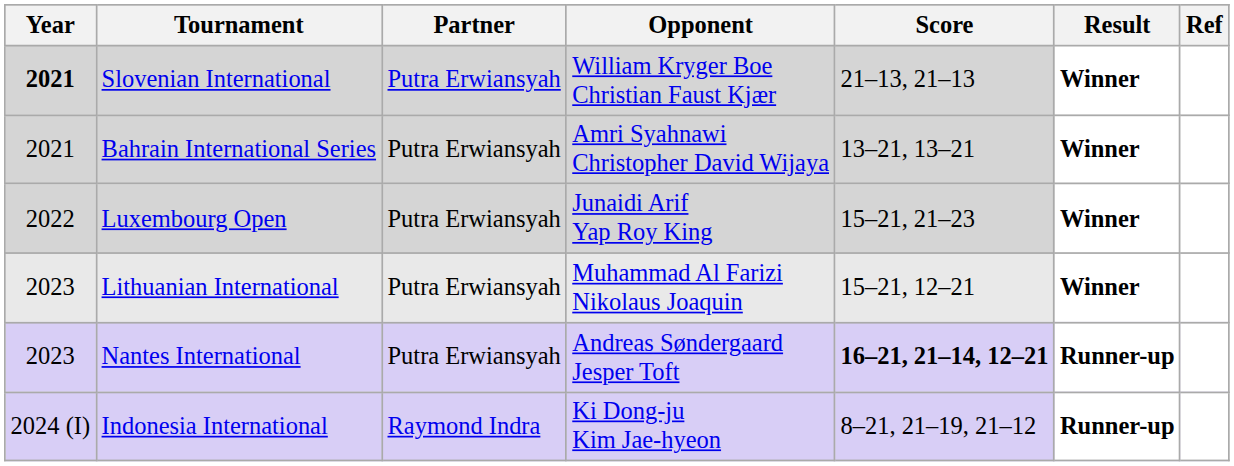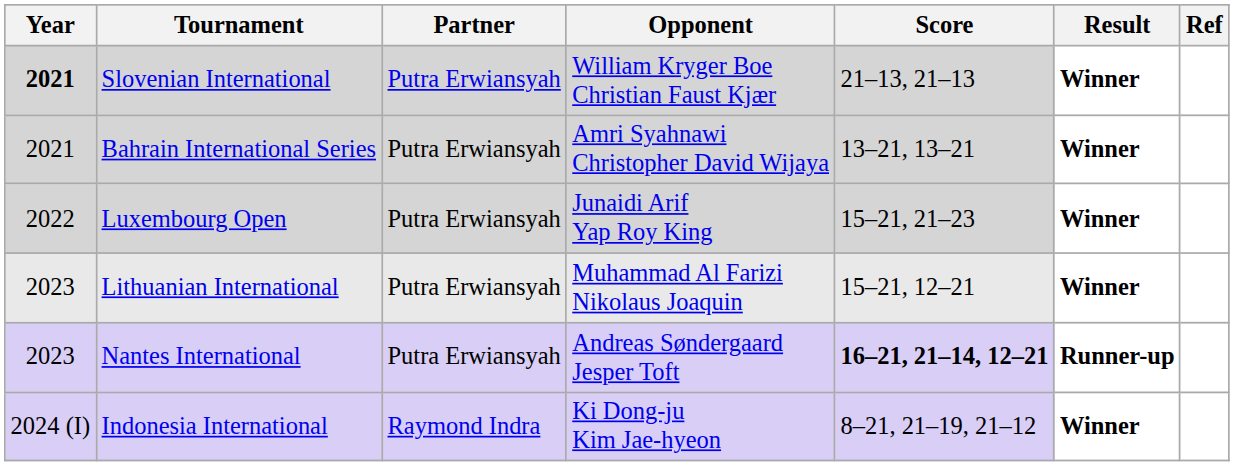Indonesia International | Result: Runner-up -> Winner
